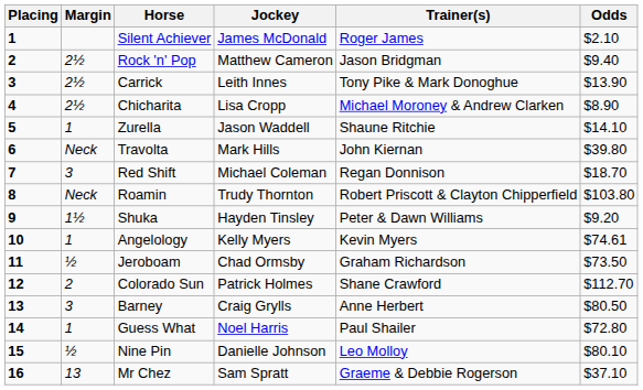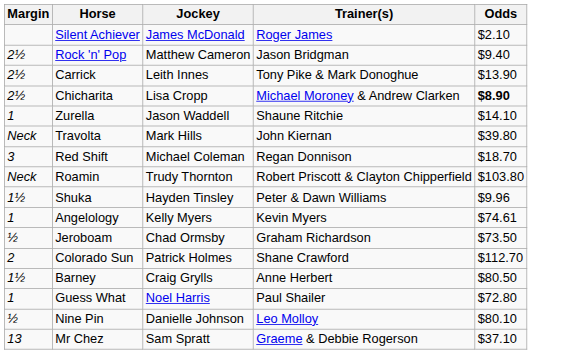- column: Placing | 1 | 2 | 3 | 4 | 5 | 6 | 7 | 8 | 9 | 10 | 11 | 12 | 13 | 14 | 15 | 16
Chicharita | Odds: normal -> bold
Shuka | Odds: $9.20 -> $9.96
Barney | Margin: 3 -> 1½
